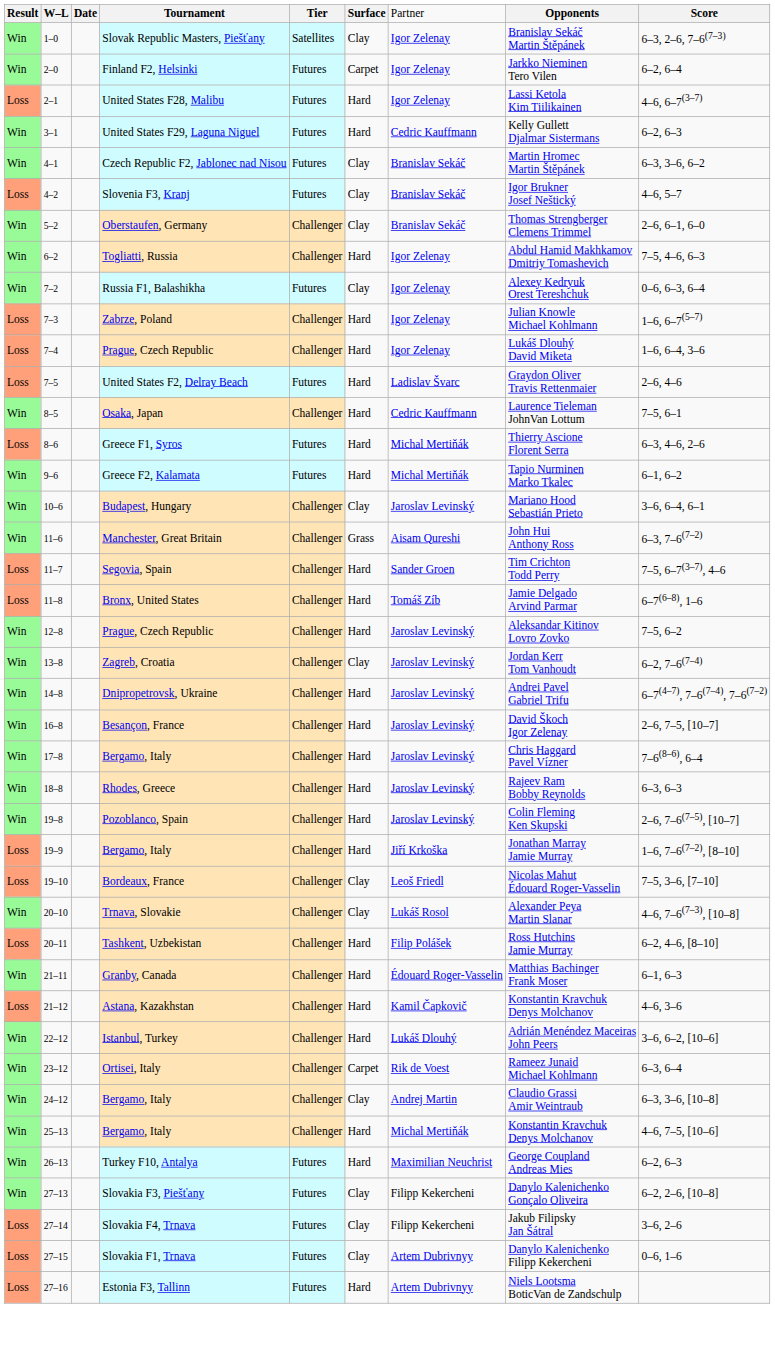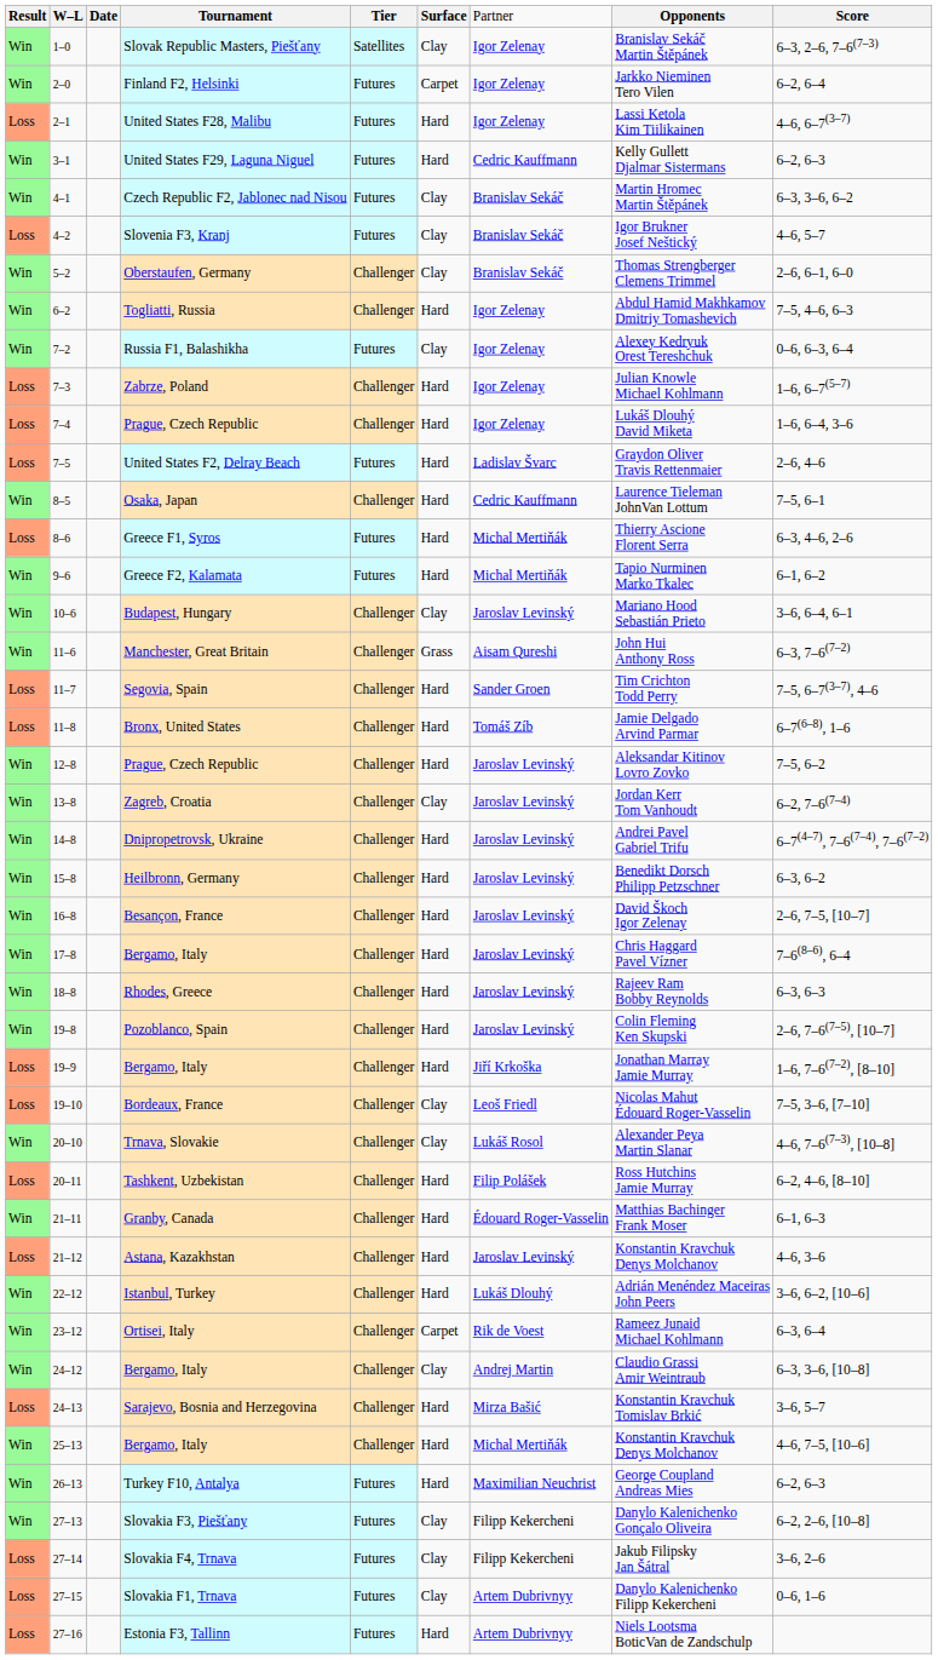+ row: Win | 15–8 | Heilbronn, Germany | Challenger | Hard | Jaroslav Levinský | Benedikt Dorsch Philipp Petzschner | 6–3, 6–2
Astana, Kazakhstan | column 7: Kamil Čapkovič -> Jaroslav Levinský
+ row: Loss | 24–13 | Sarajevo, Bosnia and Herzegovina | Challenger | Hard | Mirza Bašić | Konstantin Kravchuk Tomislav Brkić | 3–6, 5–7
